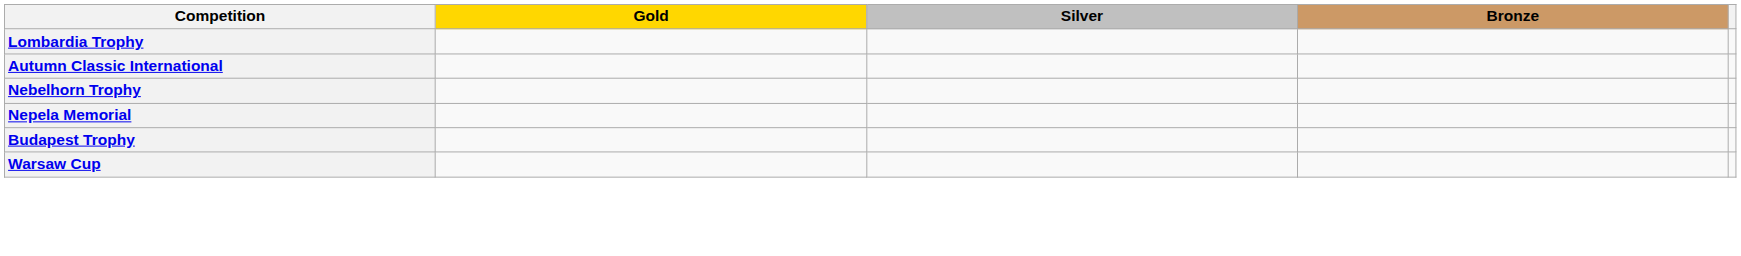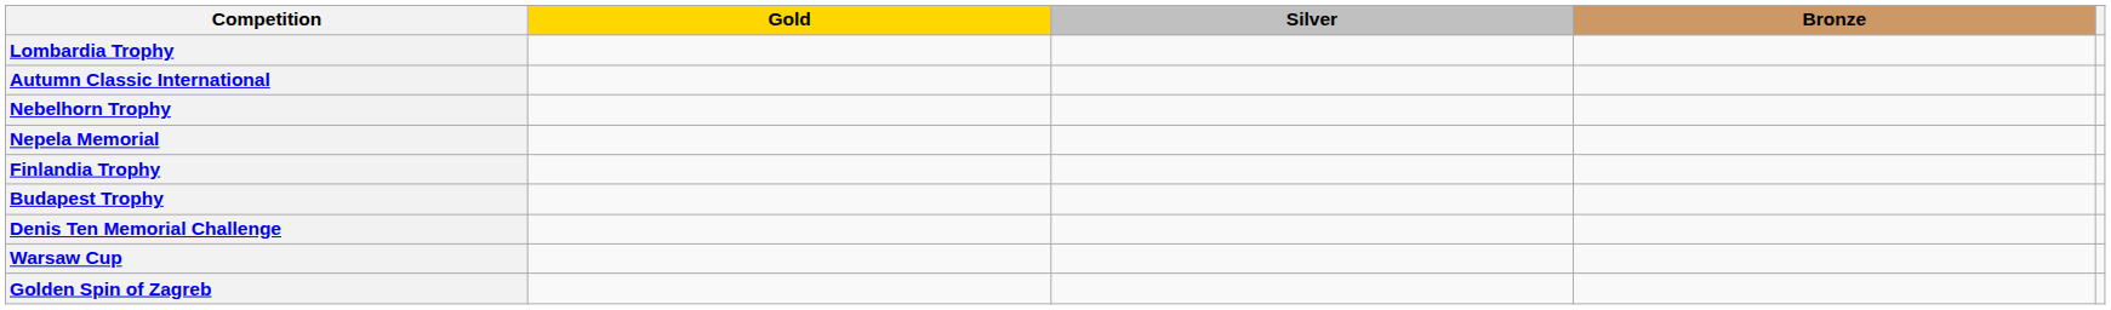+ row: Finlandia Trophy
+ row: Denis Ten Memorial Challenge
+ row: Golden Spin of Zagreb
